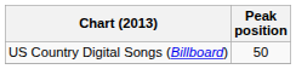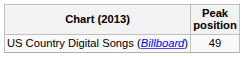US Country Digital Songs (Billboard) | Peak position: 50 -> 49
